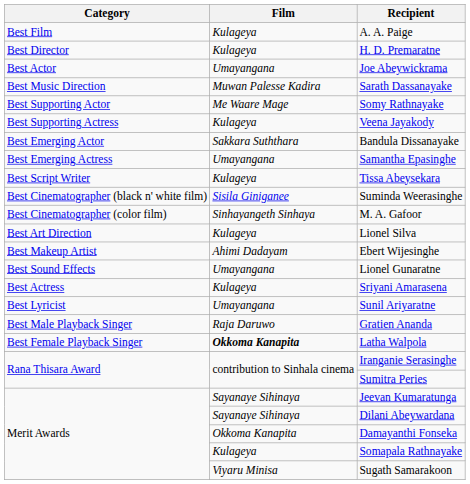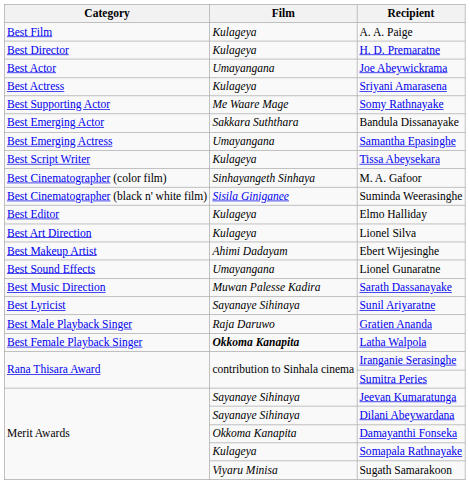rows swapped: Sriyani Amarasena <-> Sarath Dassanayake
- row: Best Supporting Actress | Kulageya | Veena Jayakody
rows swapped: M. A. Gafoor <-> Suminda Weerasinghe
+ row: Best Editor | Kulageya | Elmo Halliday
Sunil Ariyaratne | Film: Umayangana -> Sayanaye Sihinaya
